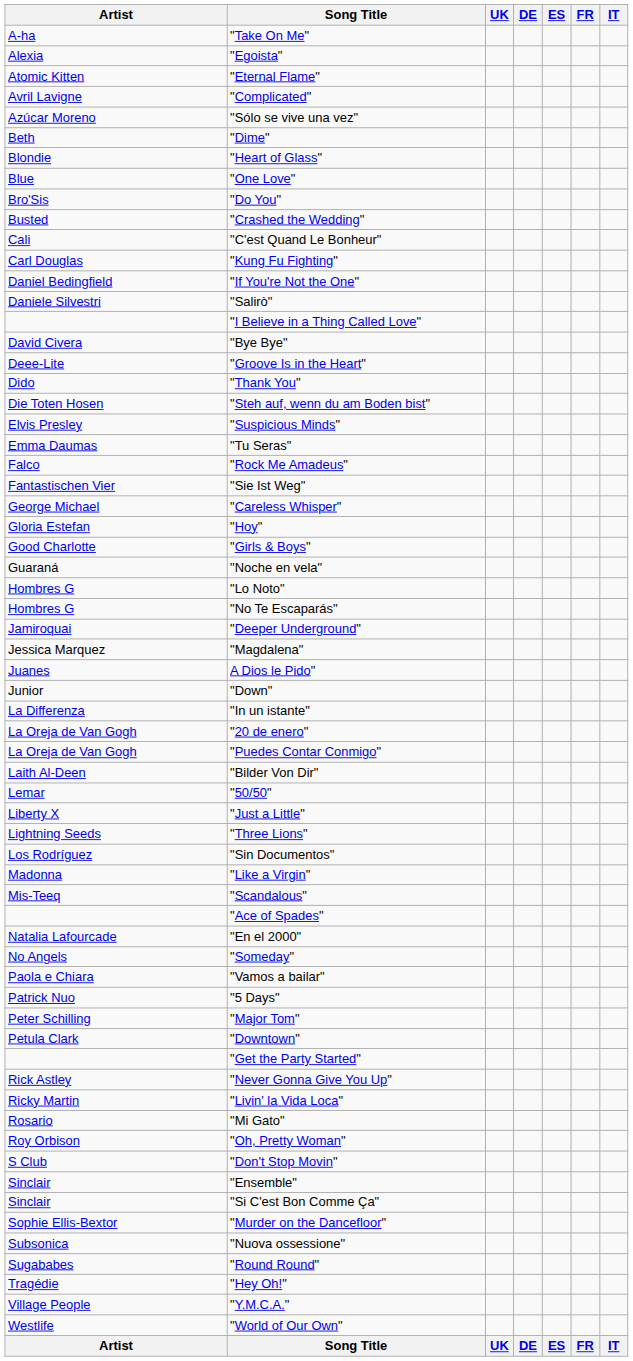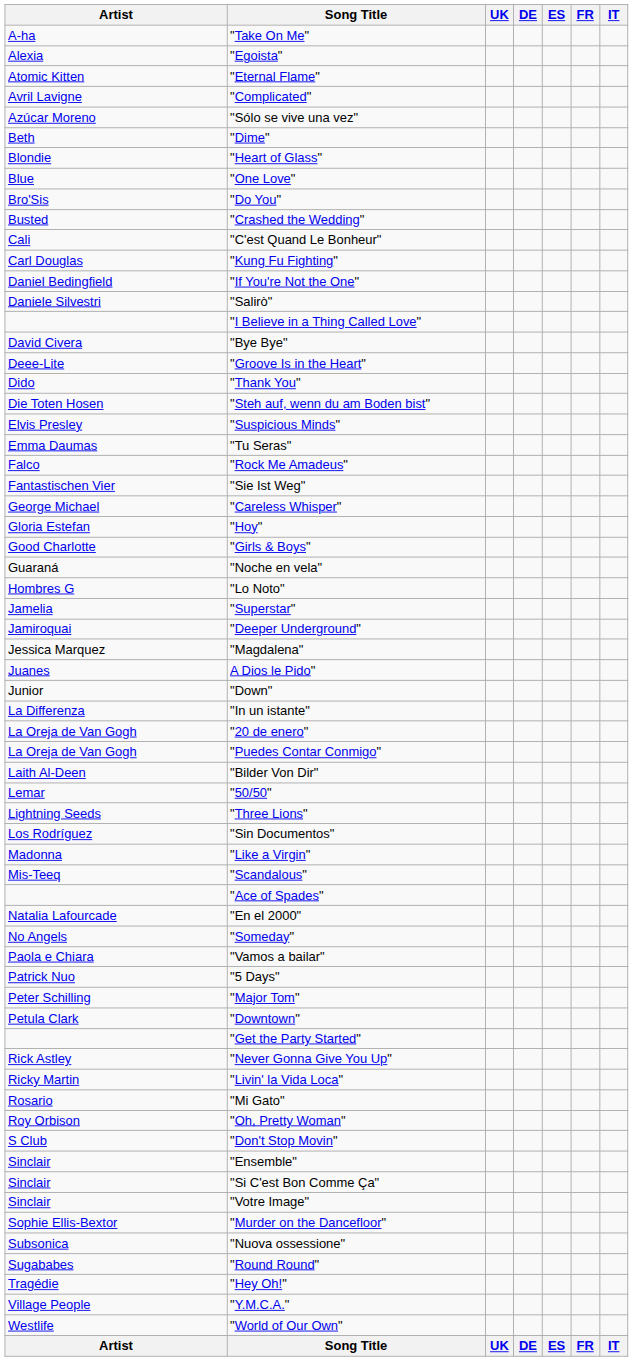- row: Hombres G | "No Te Escaparás"
+ row: Jamelia | "Superstar"
- row: Liberty X | "Just a Little"
+ row: Sinclair | "Votre Image"
